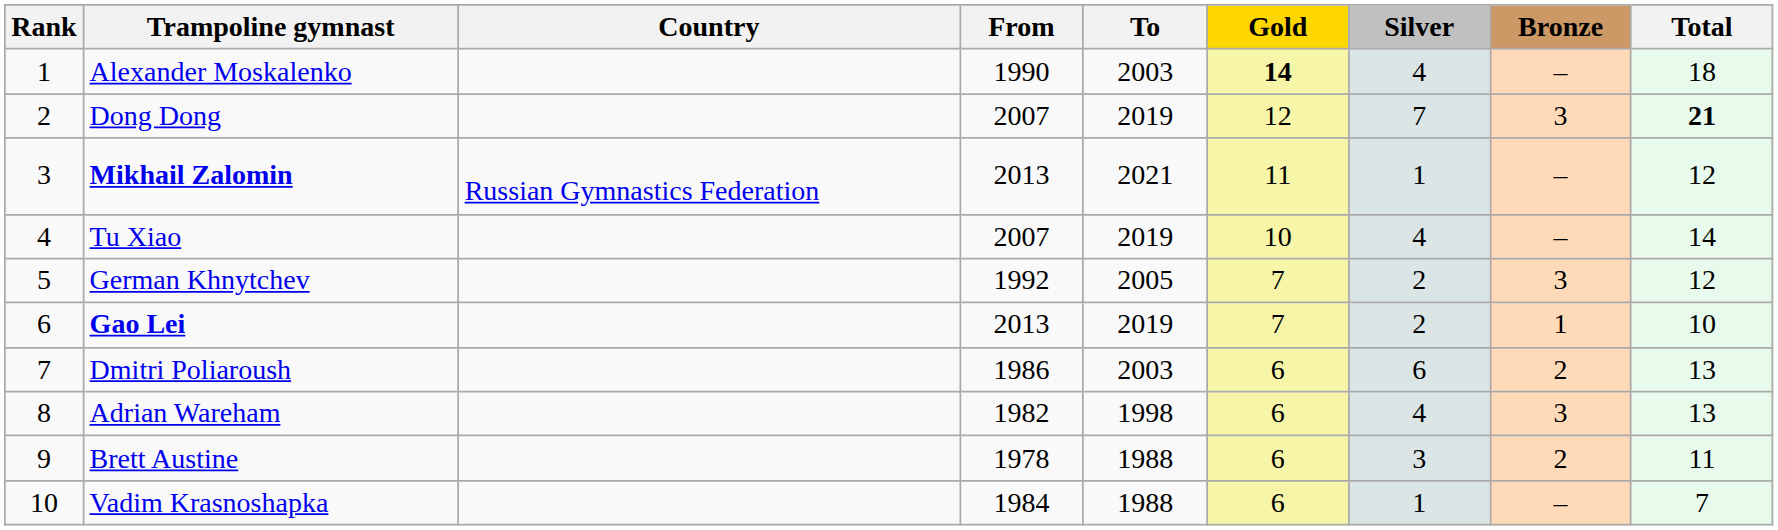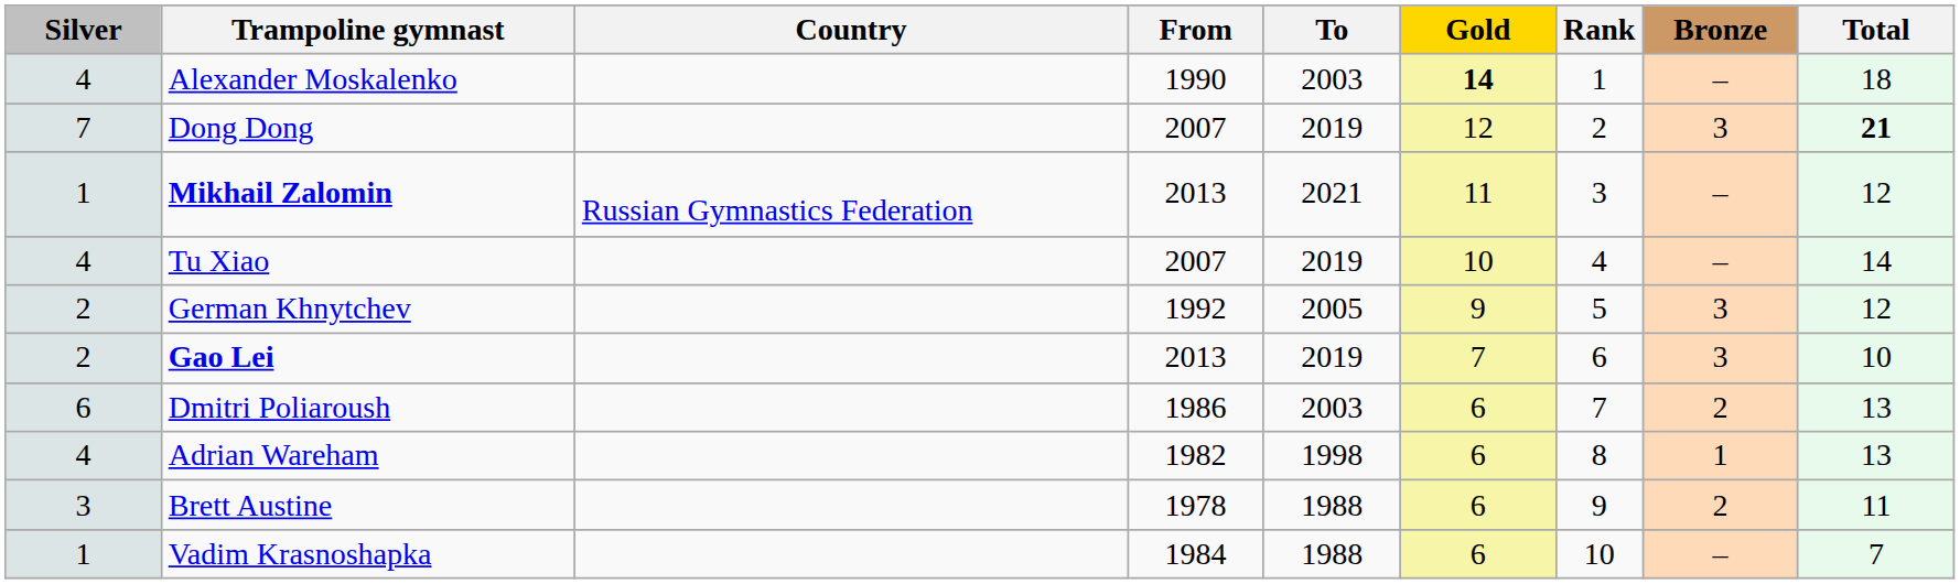columns swapped: Rank <-> Silver
German Khnytchev | Gold: 7 -> 9
Gao Lei | Bronze: 1 -> 3
Adrian Wareham | Bronze: 3 -> 1
